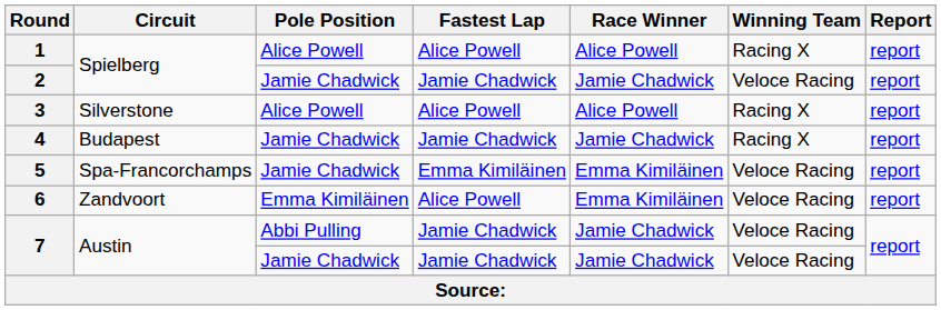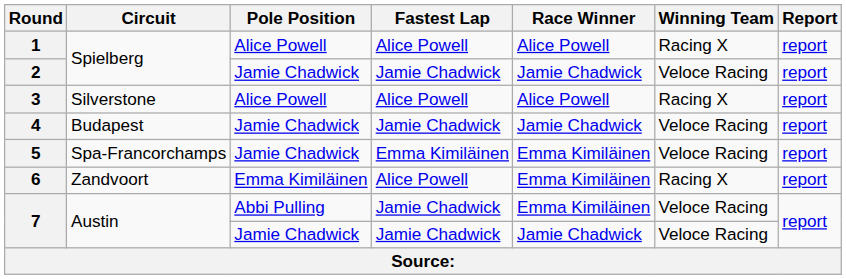4 | Winning Team: Racing X -> Veloce Racing
6 | Winning Team: Veloce Racing -> Racing X
7 / Abbi Pulling | Race Winner: Jamie Chadwick -> Emma Kimiläinen
